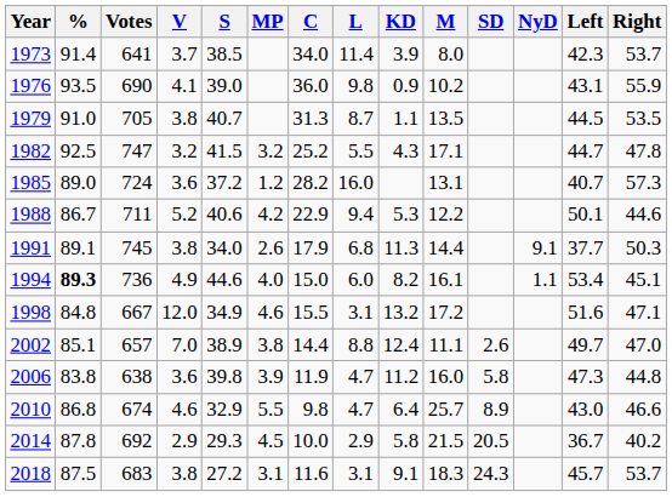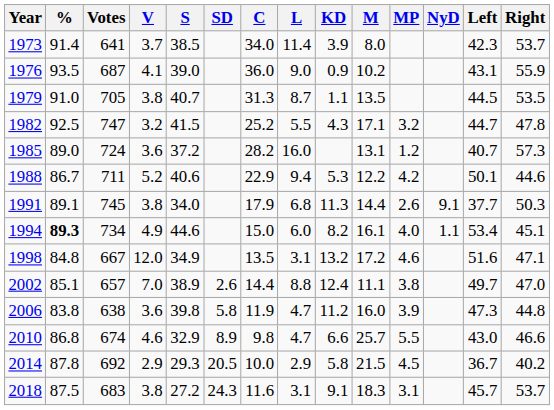columns swapped: MP <-> SD
1976 | Votes: 690 -> 687
1976 | L: 9.8 -> 9.0
1994 | Votes: 736 -> 734
1998 | C: 15.5 -> 13.5
2010 | KD: 6.4 -> 6.6
